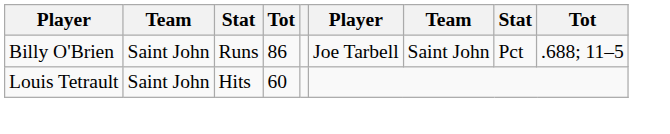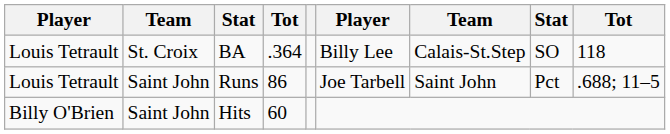+ row: Louis Tetrault | St. Croix | BA | .364 | Billy Lee | Calais-St.Step | SO | 118
Runs | column 1: Billy O'Brien -> Louis Tetrault
Hits | column 1: Louis Tetrault -> Billy O'Brien
